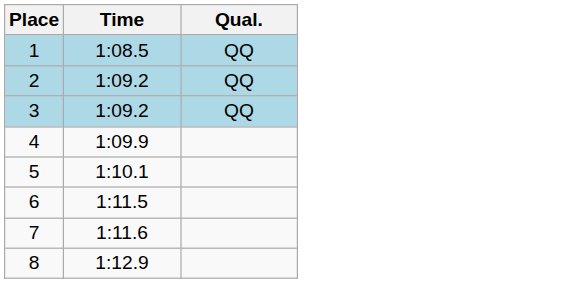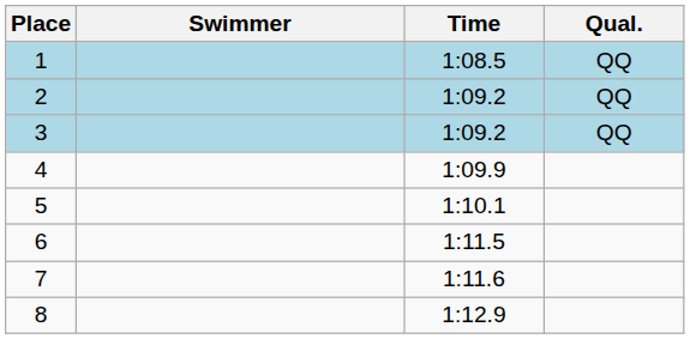+ column: Swimmer
